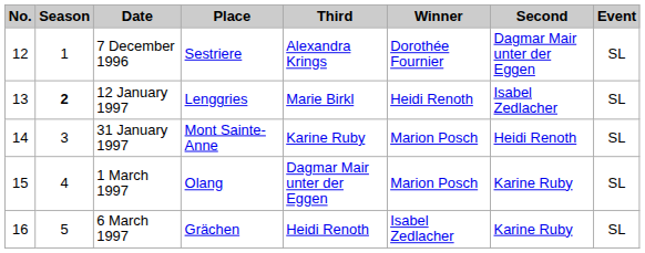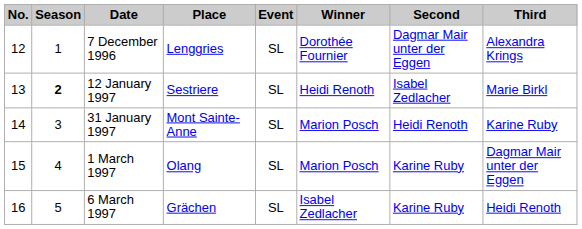columns swapped: Event <-> Third
7 December 1996 | Place: Sestriere -> Lenggries
12 January 1997 | Place: Lenggries -> Sestriere
